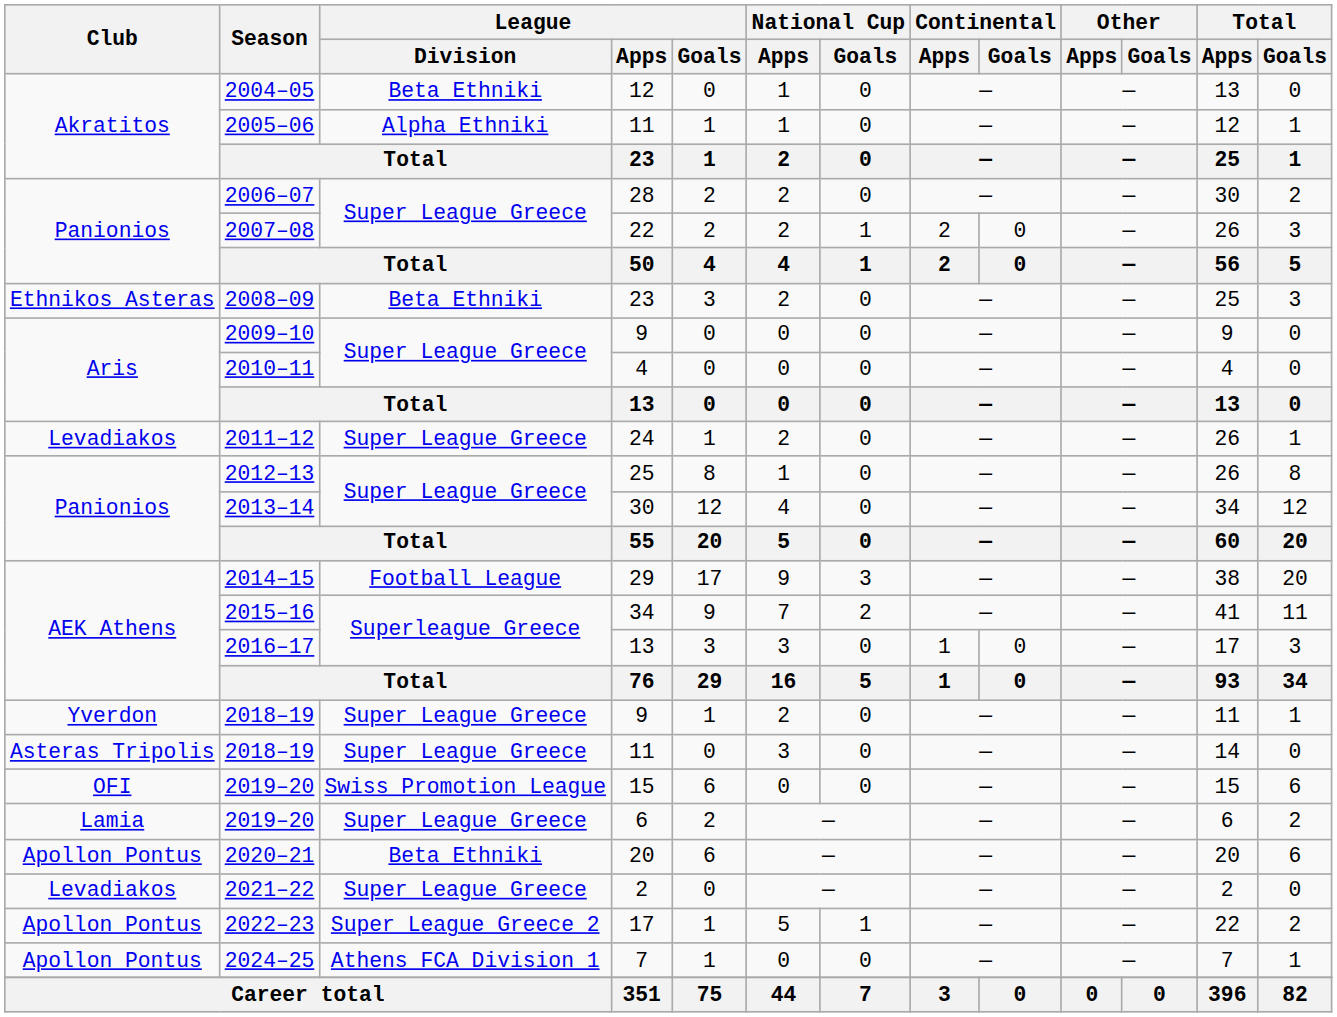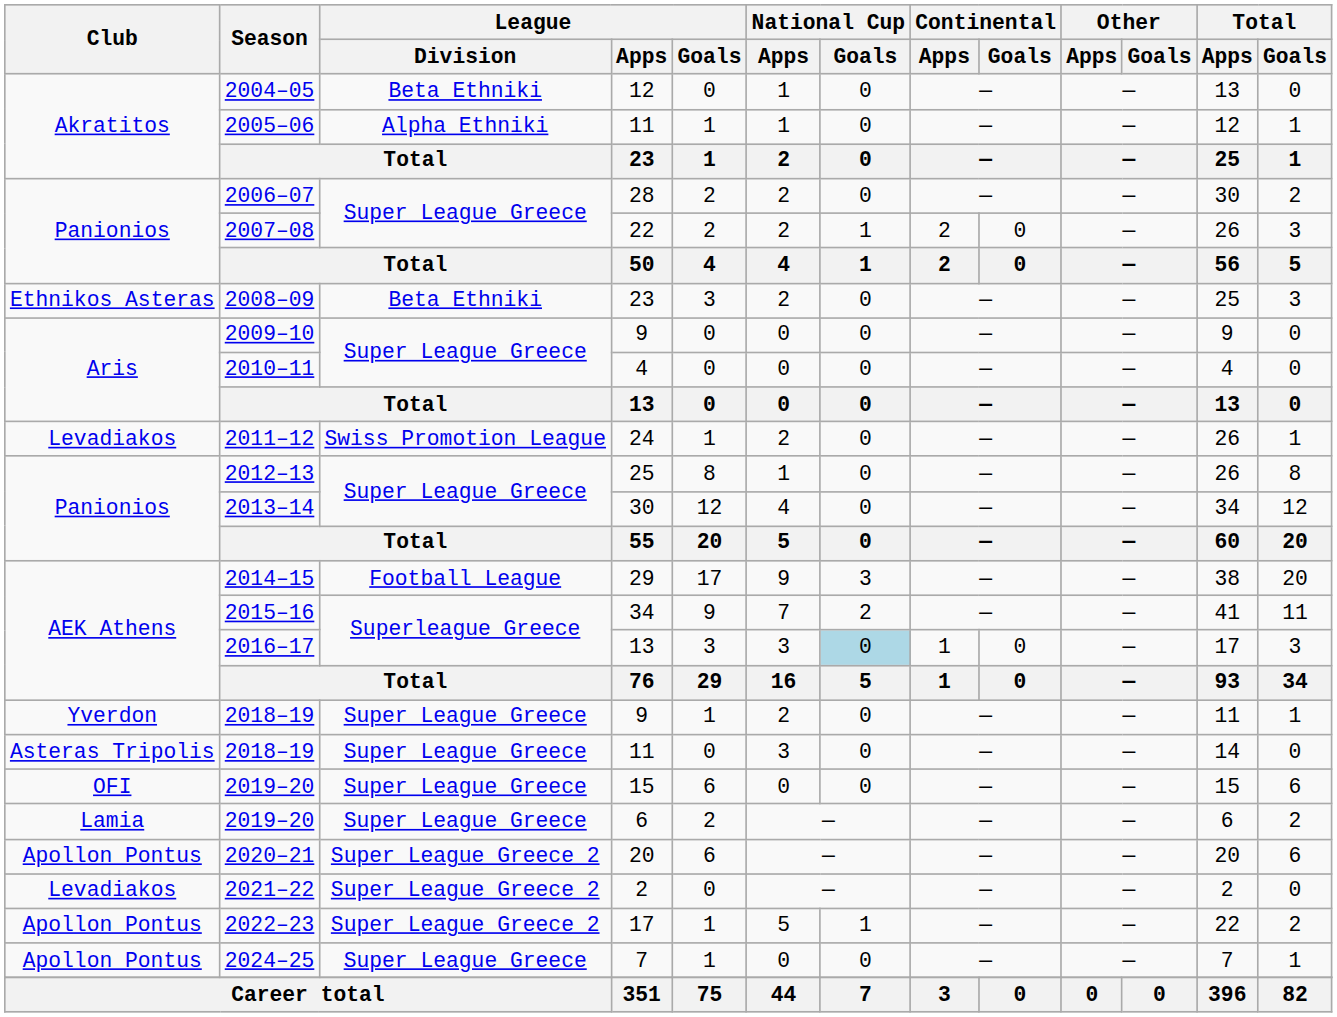2011–12 | League / Division: Super League Greece -> Swiss Promotion League
2016–17 | National Cup / Goals: no background -> lightblue background
2019–20 / 15 | League / Division: Swiss Promotion League -> Super League Greece
2020–21 | League / Division: Beta Ethniki -> Super League Greece 2
2021–22 | League / Division: Super League Greece -> Super League Greece 2
2024–25 | League / Division: Athens FCA Division 1 -> Super League Greece
